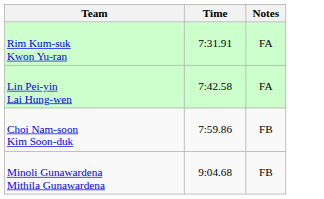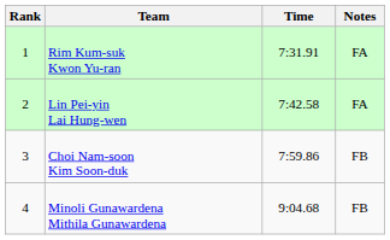+ column: Rank | 1 | 2 | 3 | 4
